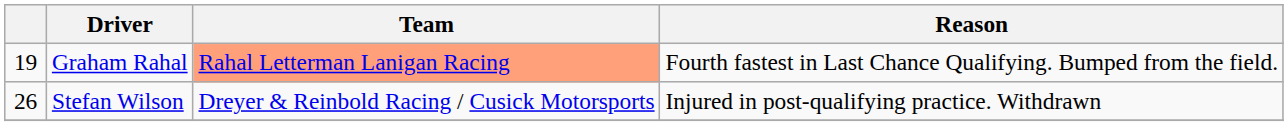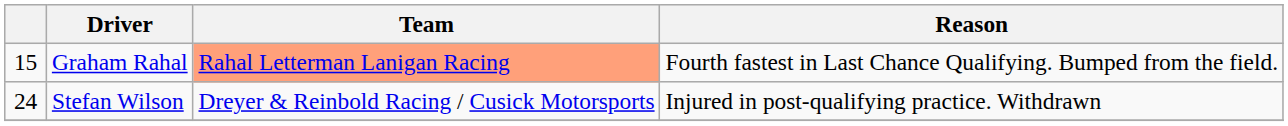Graham Rahal | column 1: 19 -> 15
Stefan Wilson | column 1: 26 -> 24
